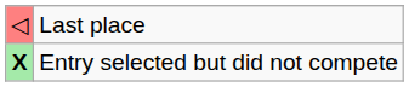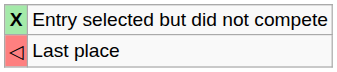rows swapped: Last place <-> Entry selected but did not compete
